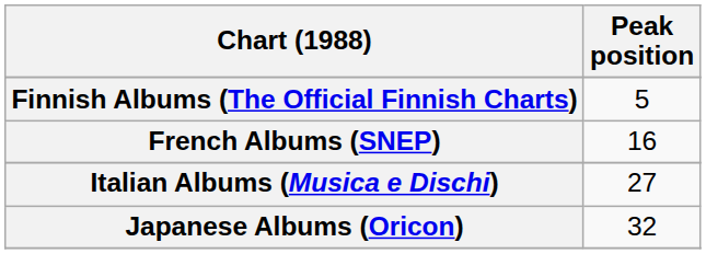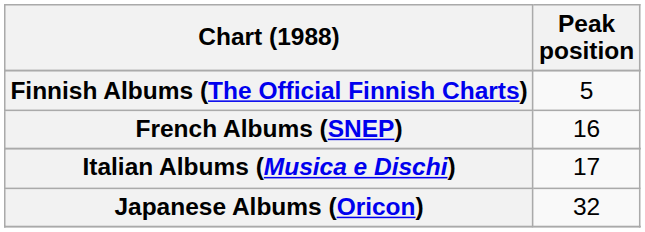Italian Albums (Musica e Dischi) | Peak position: 27 -> 17
